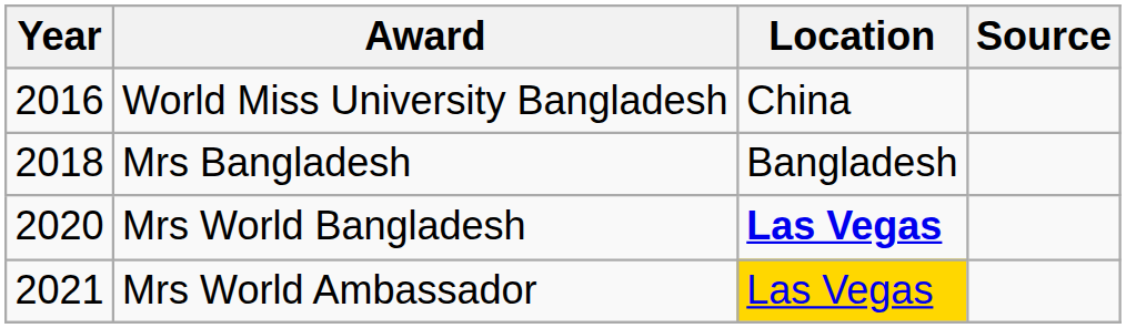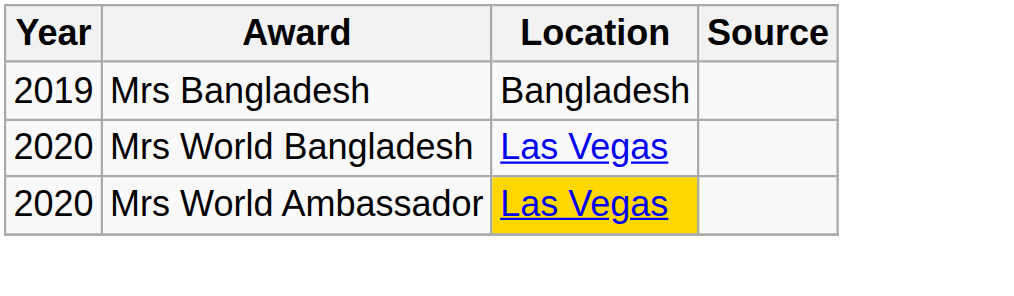- row: 2016 | World Miss University Bangladesh | China
Mrs Bangladesh | Year: 2018 -> 2019
Mrs World Bangladesh | Location: bold -> normal
Mrs World Ambassador | Year: 2021 -> 2020
